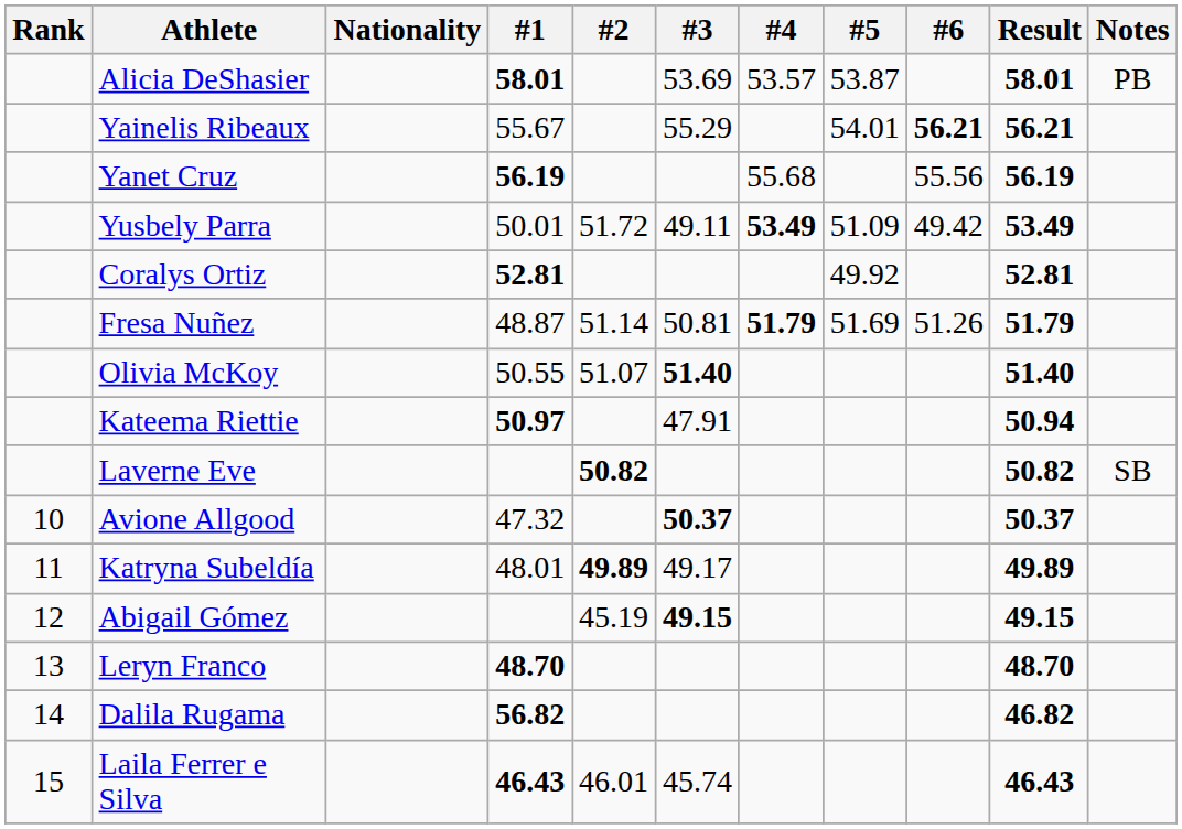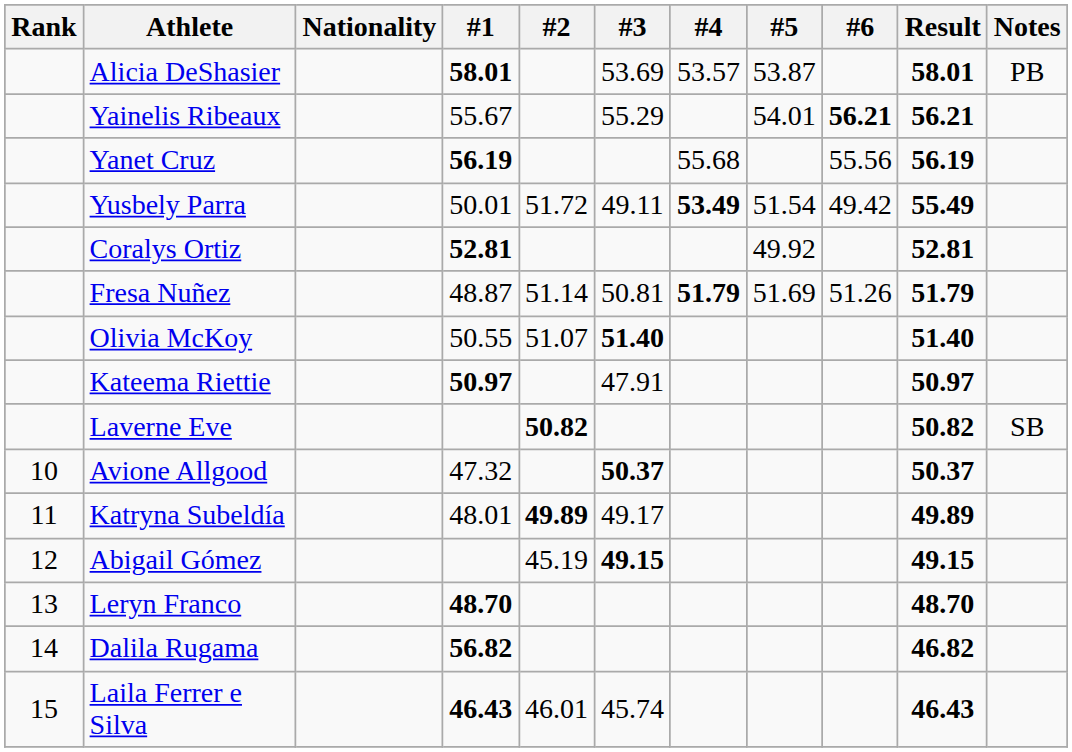Yusbely Parra | #5: 51.09 -> 51.54
Yusbely Parra | Result: 53.49 -> 55.49
Kateema Riettie | Result: 50.94 -> 50.97
